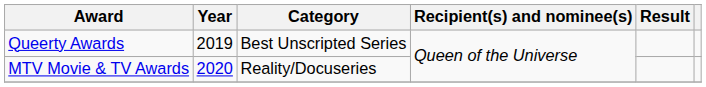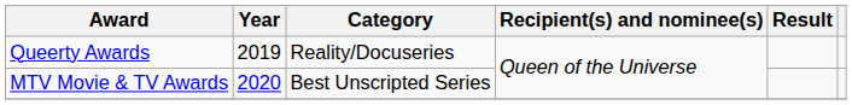Queerty Awards | Category: Best Unscripted Series -> Reality/Docuseries
MTV Movie & TV Awards | Category: Reality/Docuseries -> Best Unscripted Series
